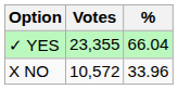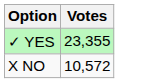- column: % | 66.04 | 33.96
